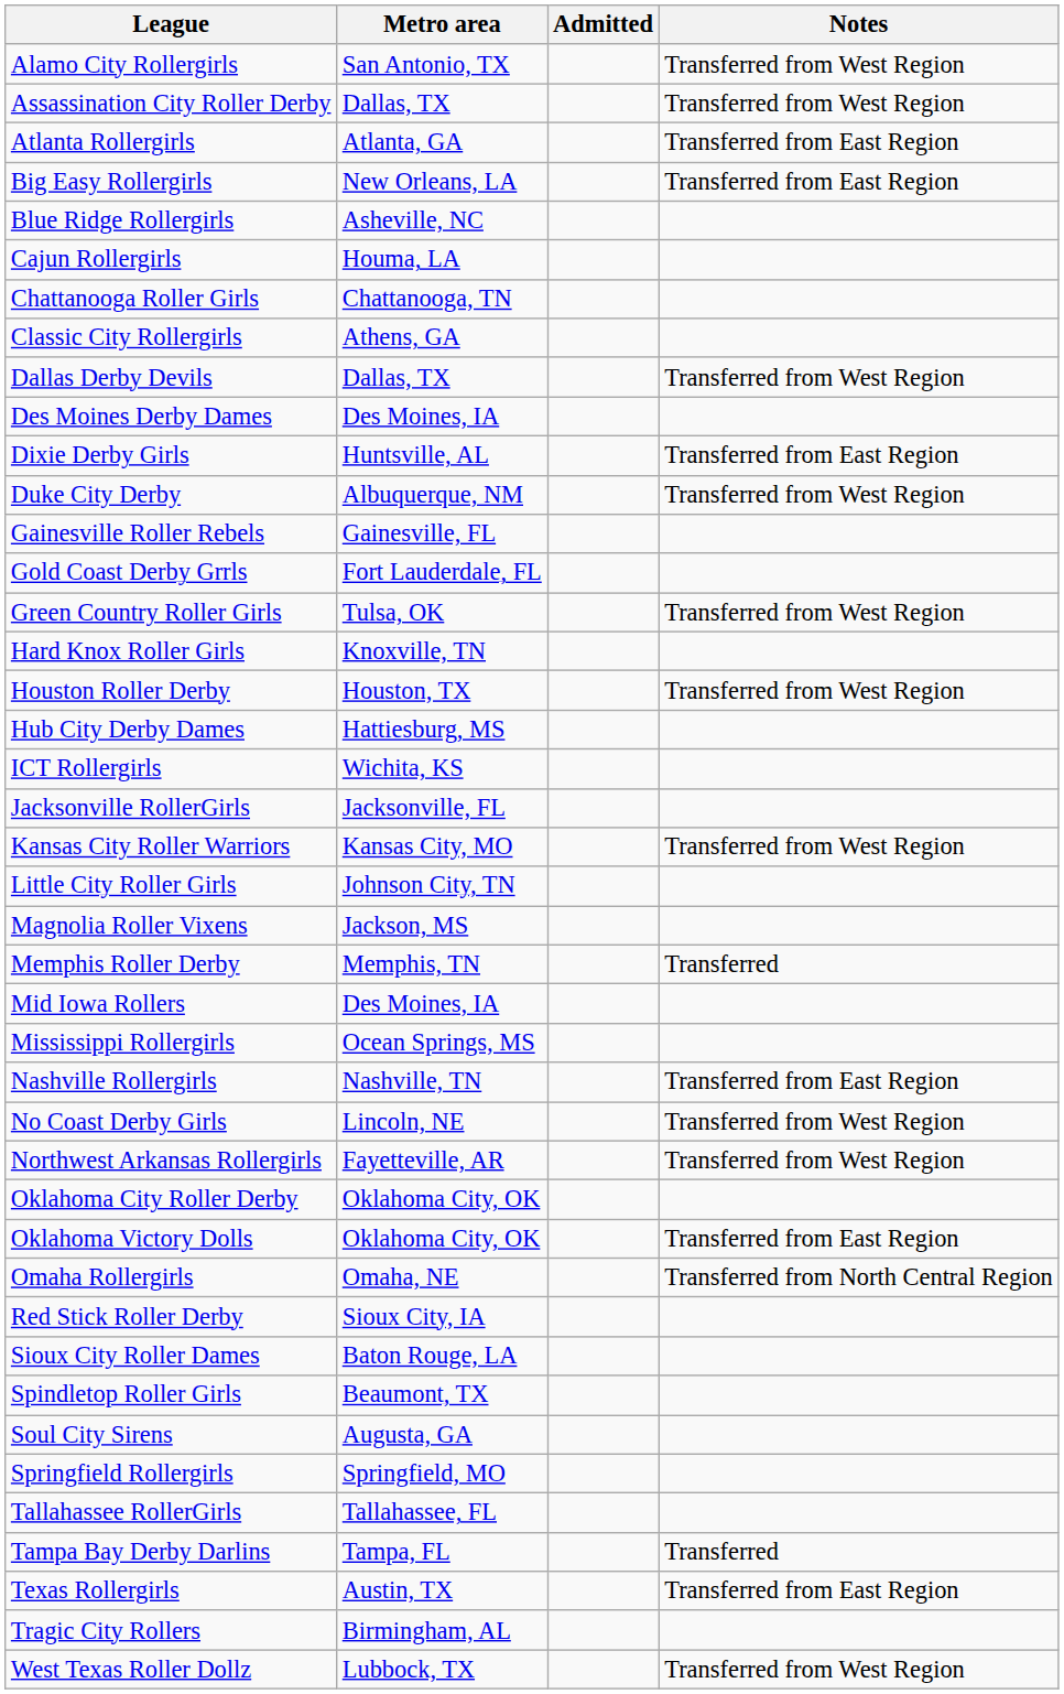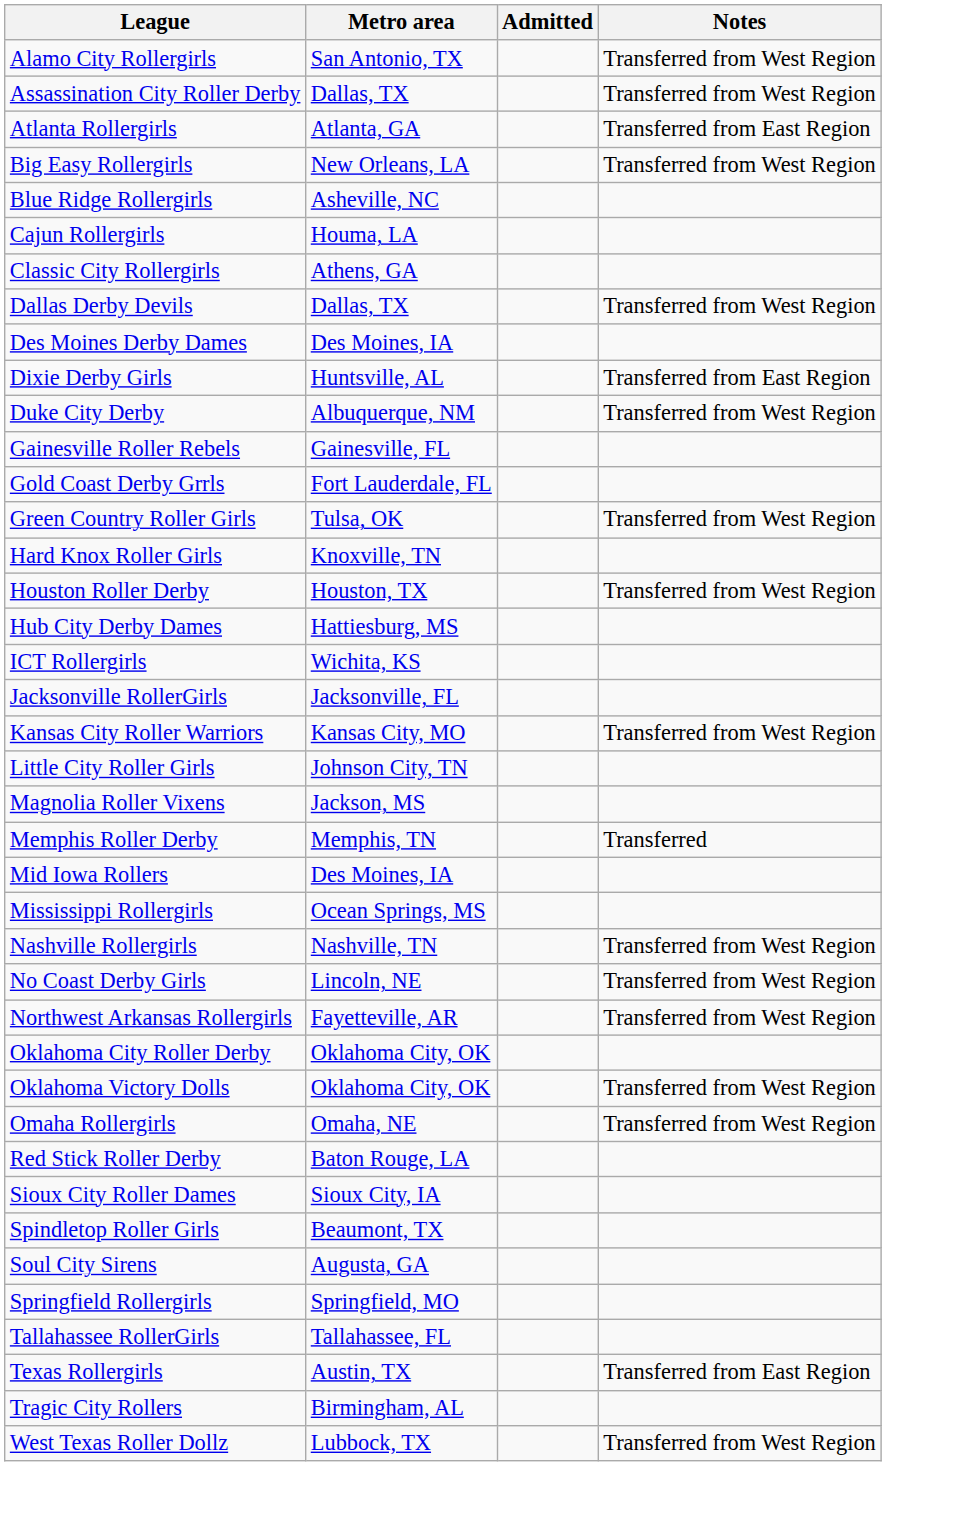Big Easy Rollergirls | Notes: Transferred from East Region -> Transferred from West Region
- row: Chattanooga Roller Girls | Chattanooga, TN
Nashville Rollergirls | Notes: Transferred from East Region -> Transferred from West Region
Oklahoma Victory Dolls | Notes: Transferred from East Region -> Transferred from West Region
Omaha Rollergirls | Notes: Transferred from North Central Region -> Transferred from West Region
Red Stick Roller Derby | Metro area: Sioux City, IA -> Baton Rouge, LA
Sioux City Roller Dames | Metro area: Baton Rouge, LA -> Sioux City, IA
- row: Tampa Bay Derby Darlins | Tampa, FL | Transferred
